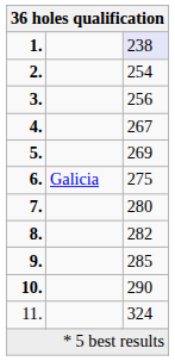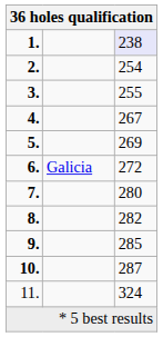3. | column 3: 256 -> 255
6. | column 3: 275 -> 272
10. | column 3: 290 -> 287
